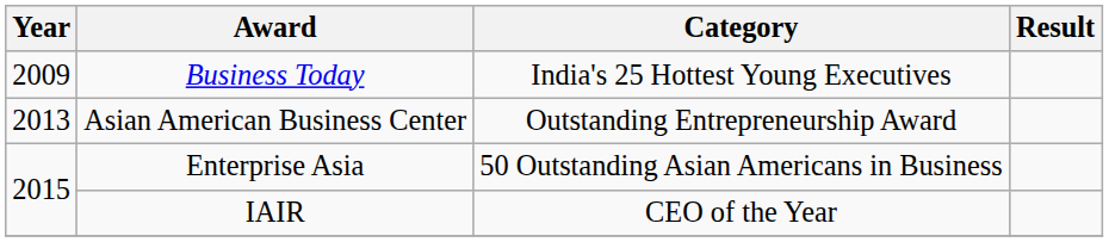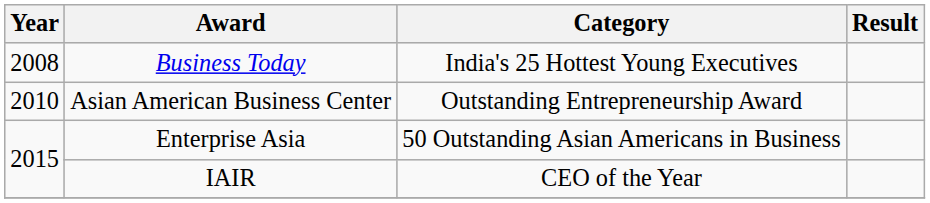Business Today | Year: 2009 -> 2008
Asian American Business Center | Year: 2013 -> 2010
